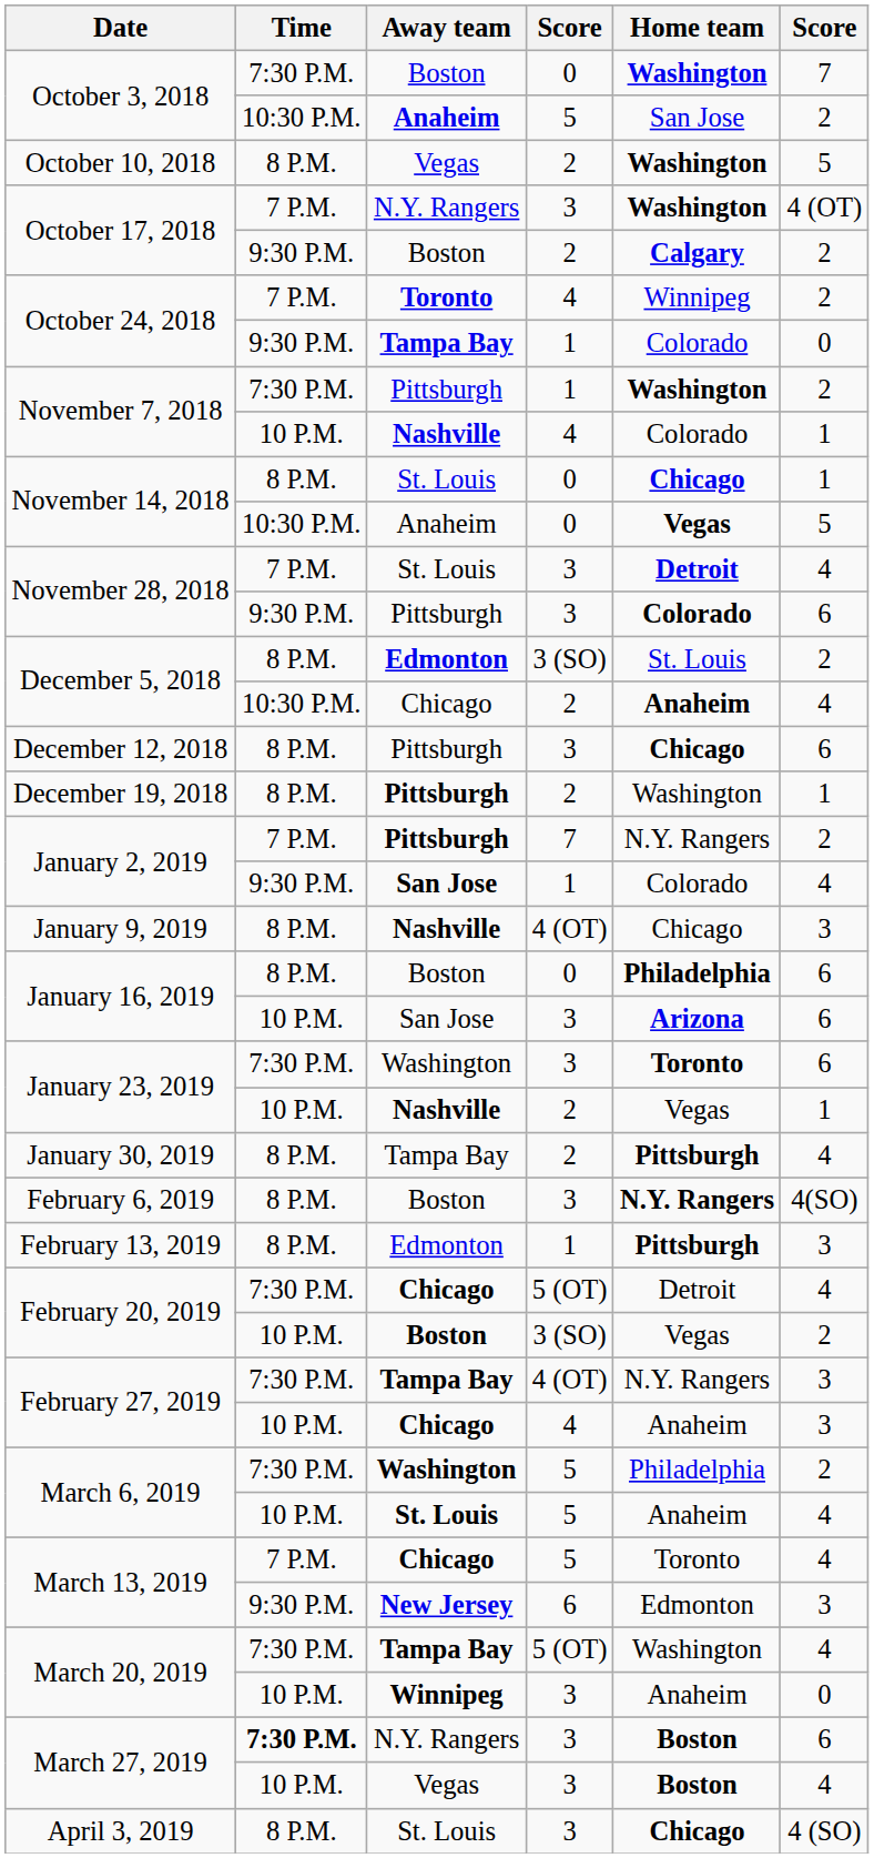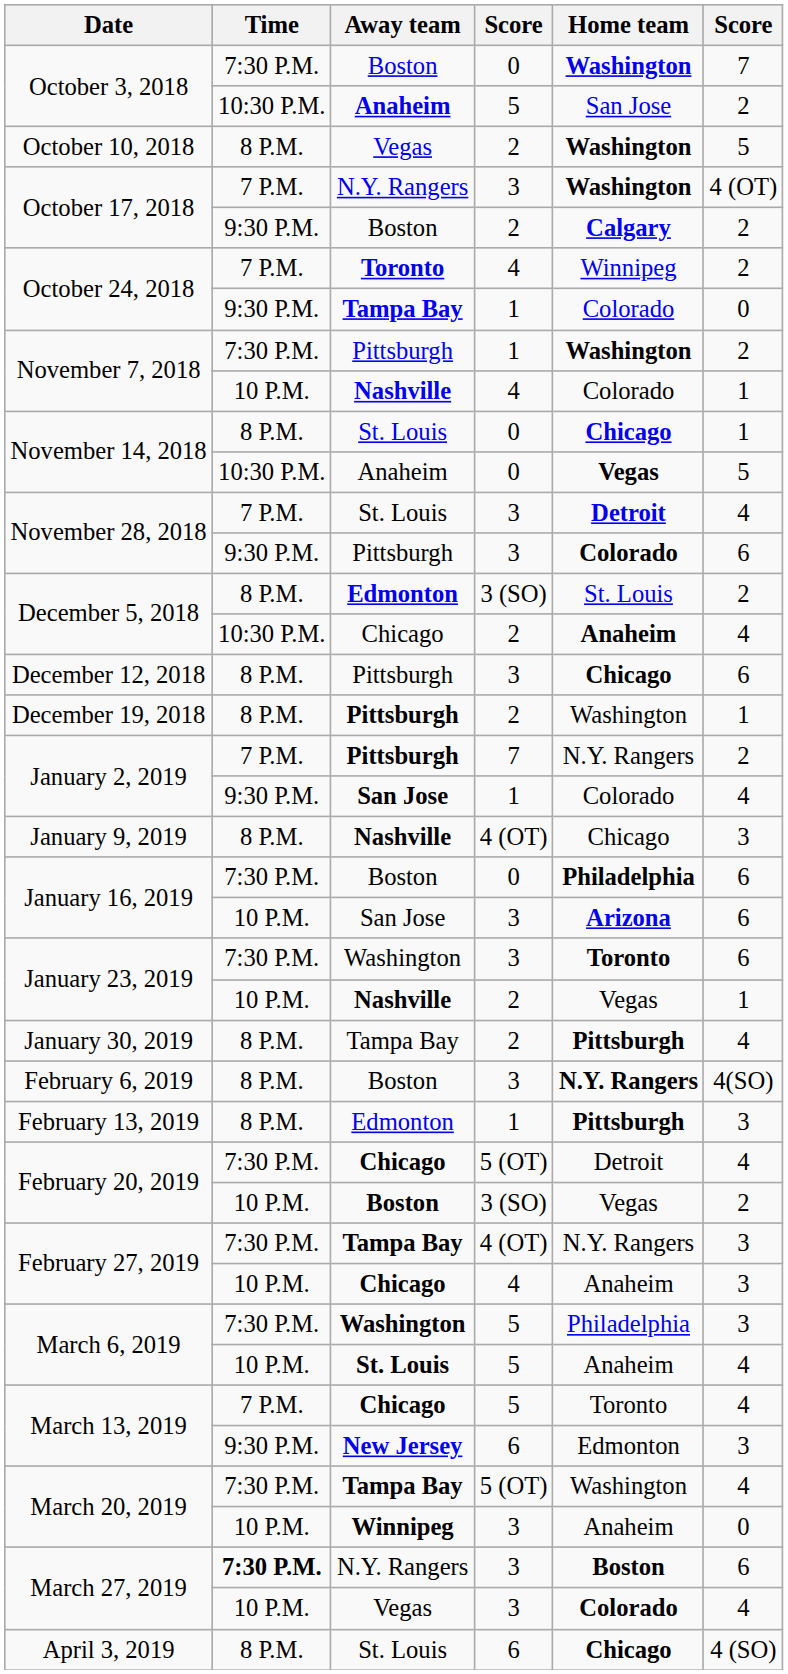January 16, 2019 / Boston | Time: 8 P.M. -> 7:30 P.M.
March 6, 2019 / Washington | column 6: 2 -> 3
March 27, 2019 / Vegas | Home team: Boston -> Colorado
April 3, 2019 | column 4: 3 -> 6
